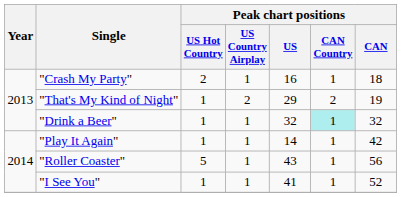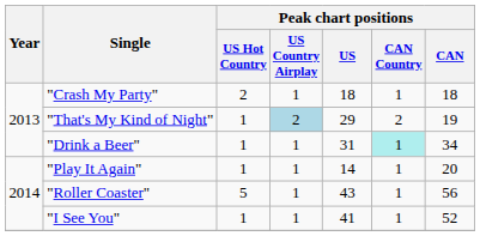"Crash My Party" | Peak chart positions / US: 16 -> 18
"That's My Kind of Night" | Peak chart positions / US Country Airplay: no background -> lightblue background
"Drink a Beer" | Peak chart positions / US: 32 -> 31
"Drink a Beer" | Peak chart positions / CAN: 32 -> 34
"Play It Again" | Peak chart positions / CAN: 42 -> 20
